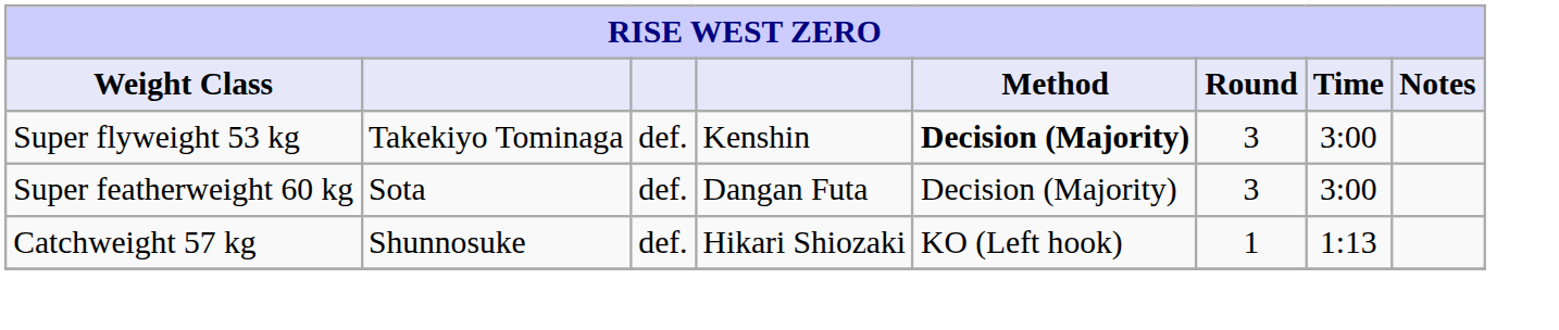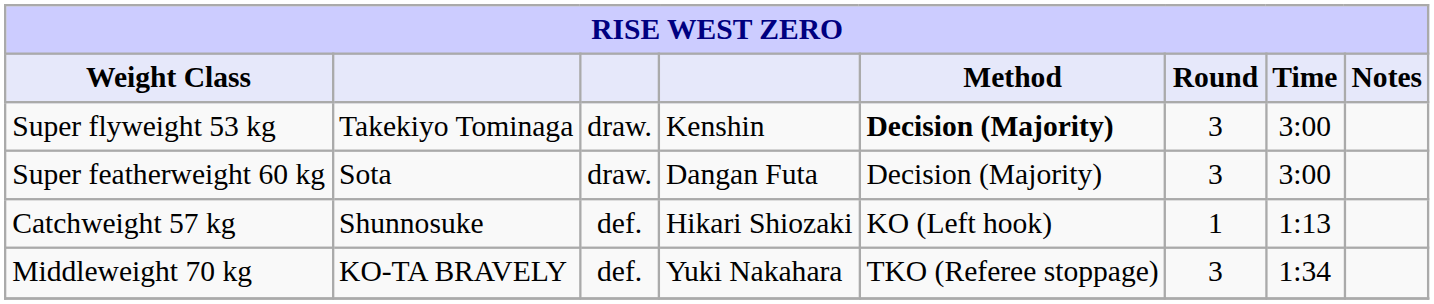Super flyweight 53 kg | column 3: def. -> draw.
Super featherweight 60 kg | column 3: def. -> draw.
+ row: Middleweight 70 kg | KO-TA BRAVELY | def. | Yuki Nakahara | TKO (Referee stoppage) | 3 | 1:34
